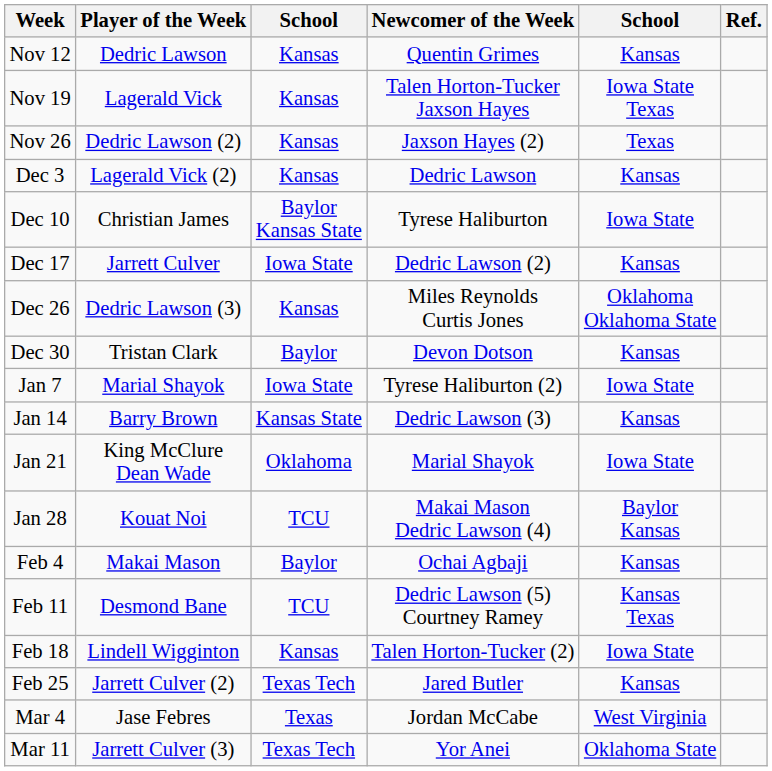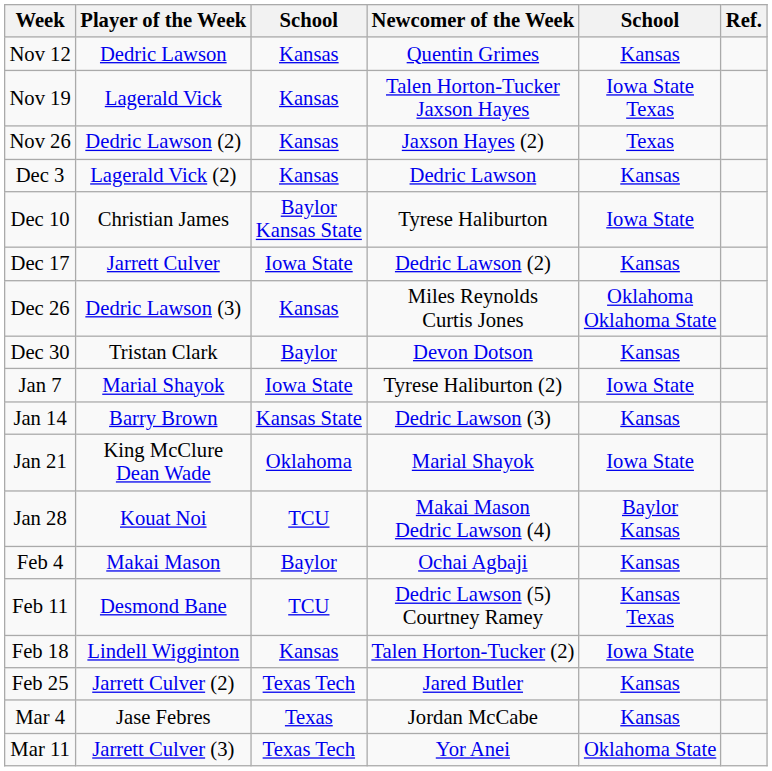Mar 4 | column 5: West Virginia -> Kansas
